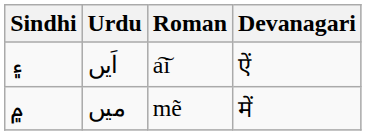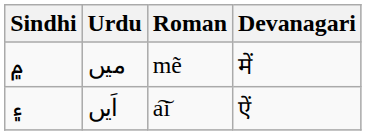rows swapped: اَیں <-> میں
